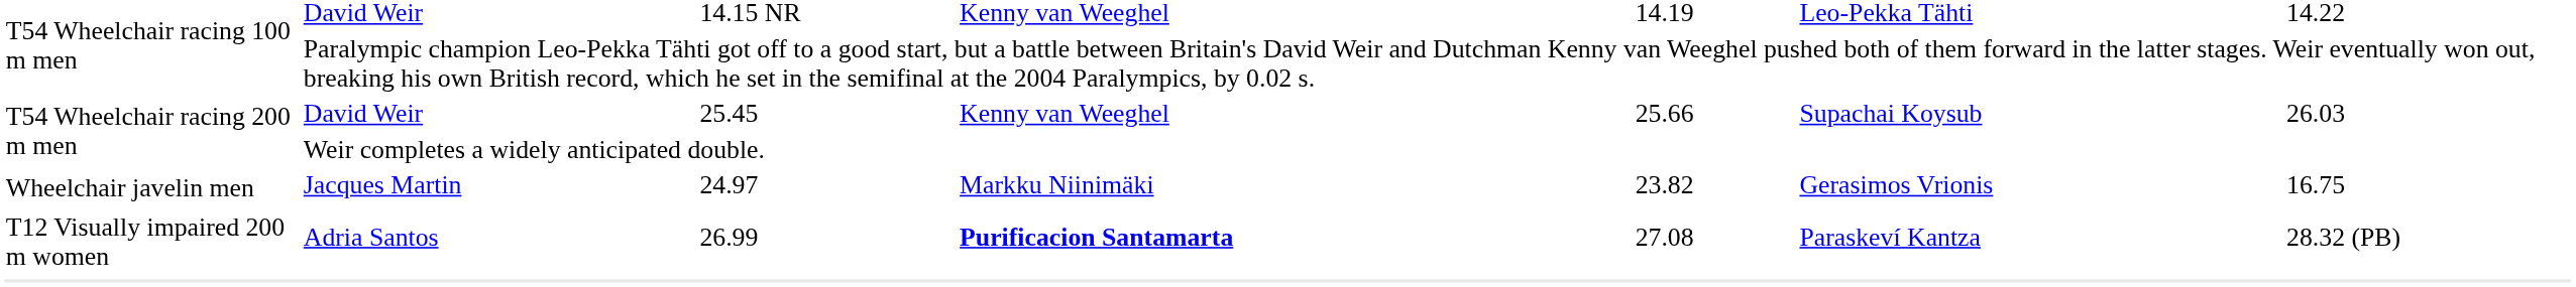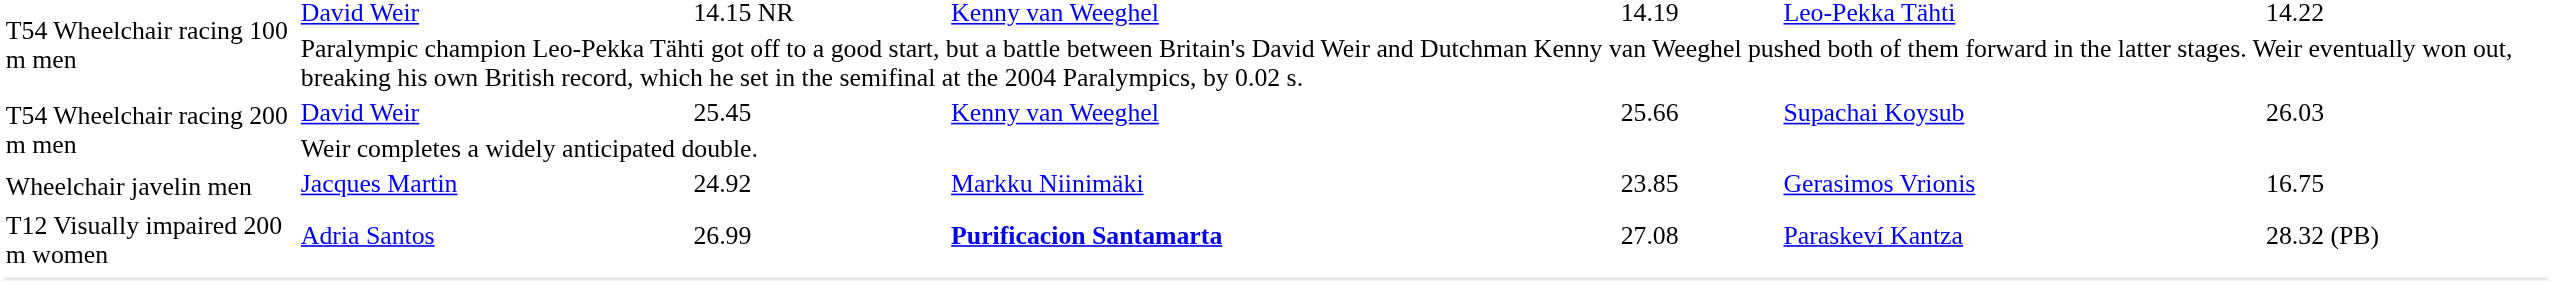Jacques Martin | column 3: 24.97 -> 24.92
Jacques Martin | column 5: 23.82 -> 23.85
